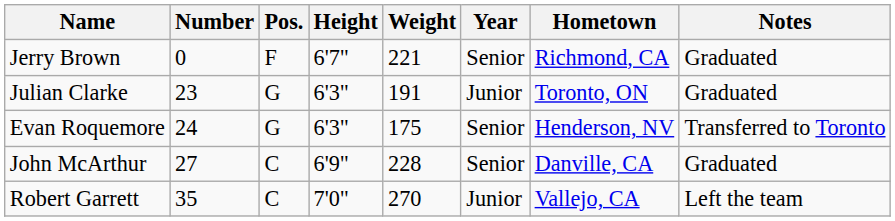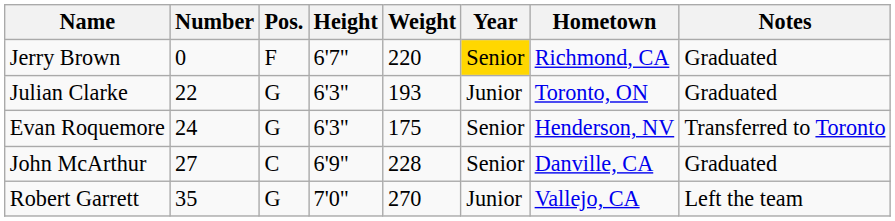Jerry Brown | Weight: 221 -> 220
Jerry Brown | Year: no background -> gold background
Julian Clarke | Number: 23 -> 22
Julian Clarke | Weight: 191 -> 193
Robert Garrett | Pos.: C -> G
